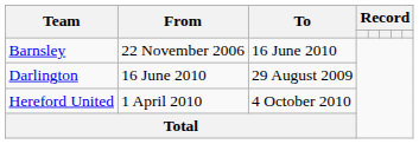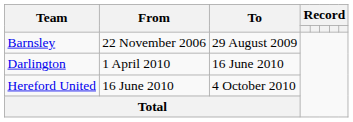Barnsley | To: 16 June 2010 -> 29 August 2009
Darlington | From: 16 June 2010 -> 1 April 2010
Darlington | To: 29 August 2009 -> 16 June 2010
Hereford United | From: 1 April 2010 -> 16 June 2010
